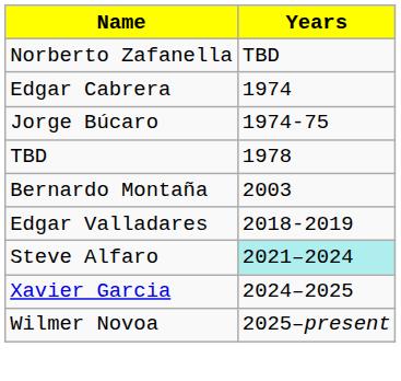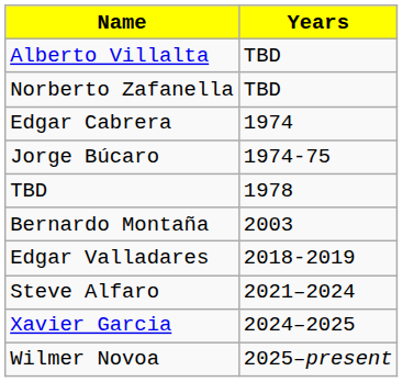+ row: Alberto Villalta | TBD
Steve Alfaro | Years: paleturquoise background -> no background
